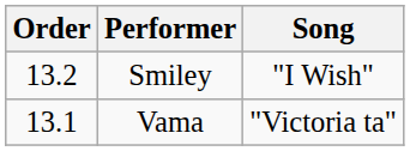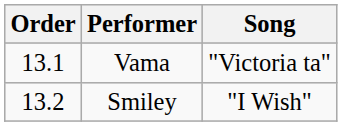rows swapped: Vama <-> Smiley
